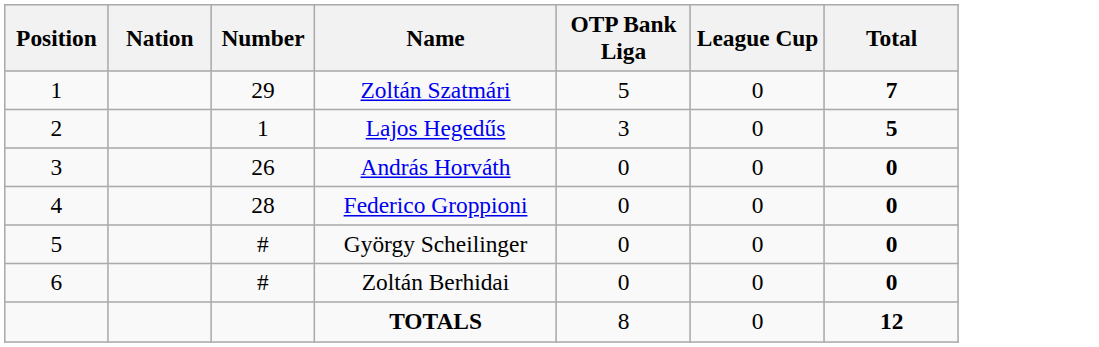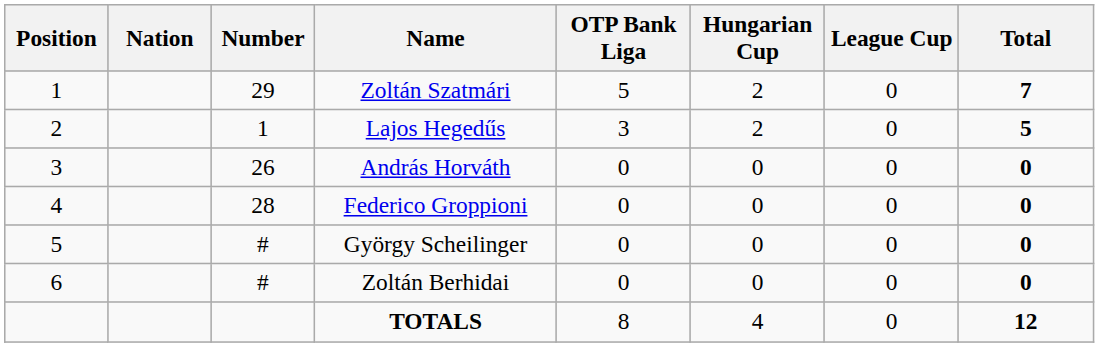+ column: Hungarian Cup | 2 | 2 | 0 | 0 | 0 | 0 | 4
